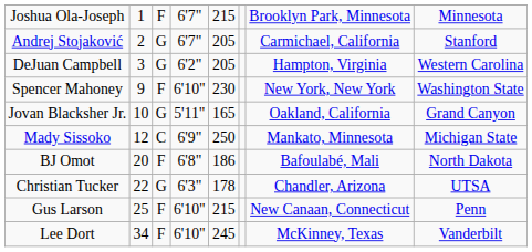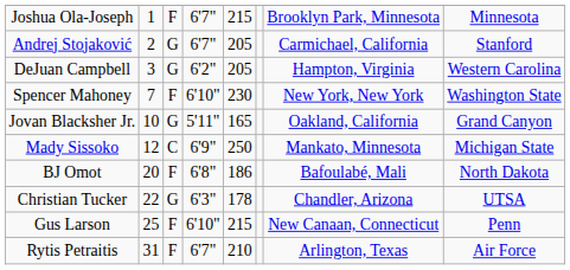Spencer Mahoney | column 2: 9 -> 7
+ row: Rytis Petraitis | 31 | F | 6'7" | 210 | Arlington, Texas | Air Force
- row: Lee Dort | 34 | F | 6'10" | 245 | McKinney, Texas | Vanderbilt
